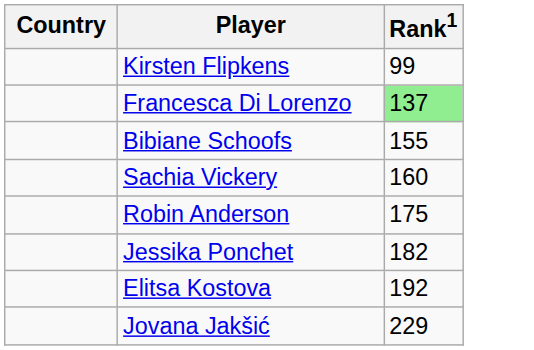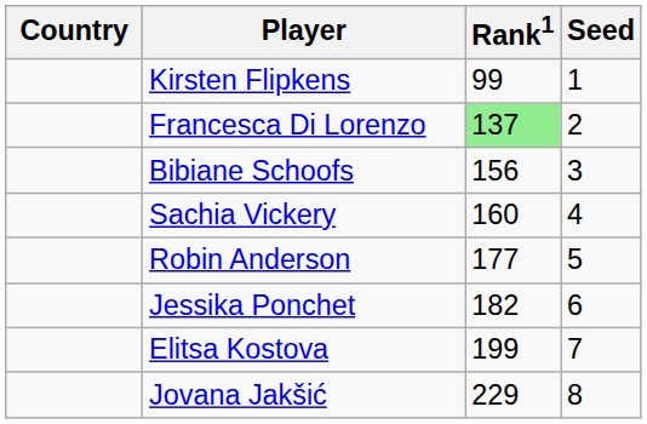+ column: Seed | 1 | 2 | 3 | 4 | 5 | 6 | 7 | 8
Bibiane Schoofs | Rank1: 155 -> 156
Robin Anderson | Rank1: 175 -> 177
Elitsa Kostova | Rank1: 192 -> 199
